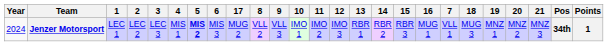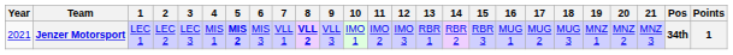columns swapped: 7 <-> 17
Jenzer Motorsport | Year: 2024 -> 2021
Jenzer Motorsport | 8: normal -> bold
